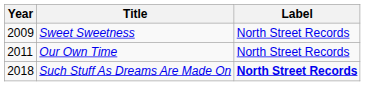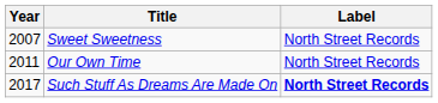Sweet Sweetness | Year: 2009 -> 2007
Such Stuff As Dreams Are Made On | Year: 2018 -> 2017
